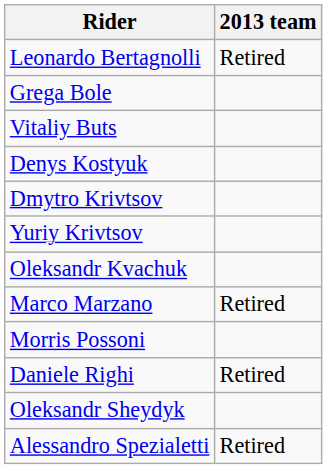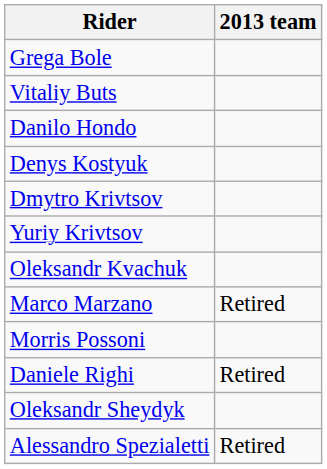- row: Leonardo Bertagnolli | Retired
+ row: Danilo Hondo
